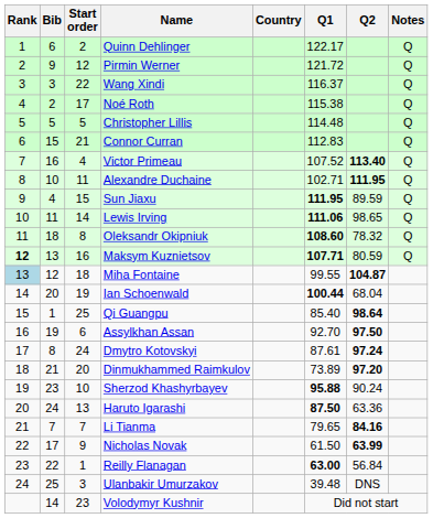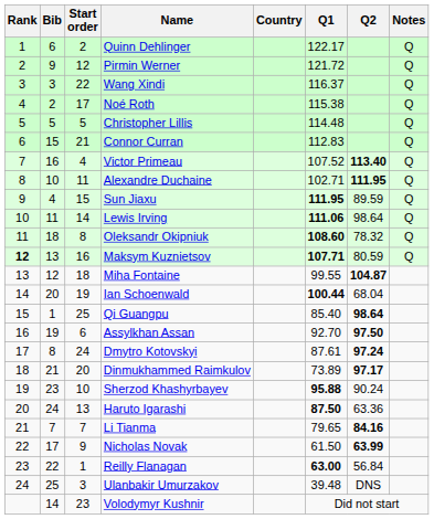Lewis Irving | Q2: 98.65 -> 98.64
Miha Fontaine | Rank: lightblue background -> no background
Dinmukhammed Raimkulov | Q2: 97.20 -> 97.17
